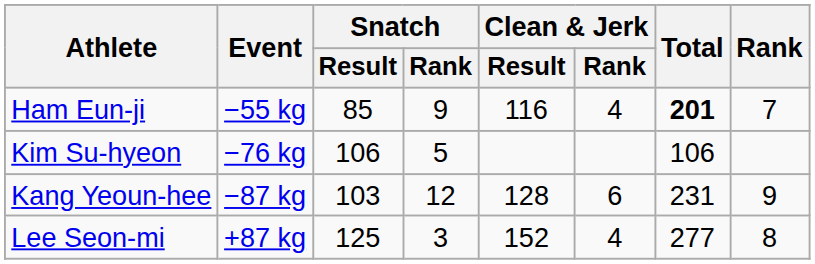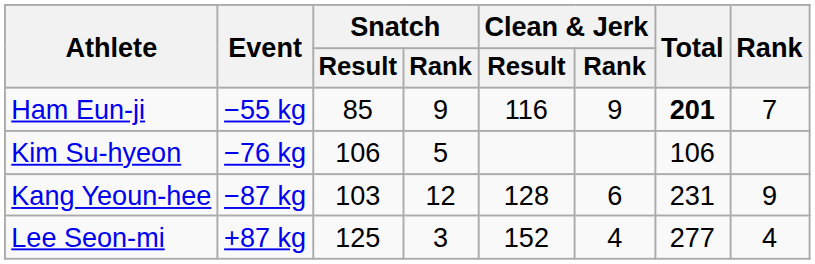Ham Eun-ji | Clean & Jerk / Rank: 4 -> 9
Lee Seon-mi | Rank: 8 -> 4
